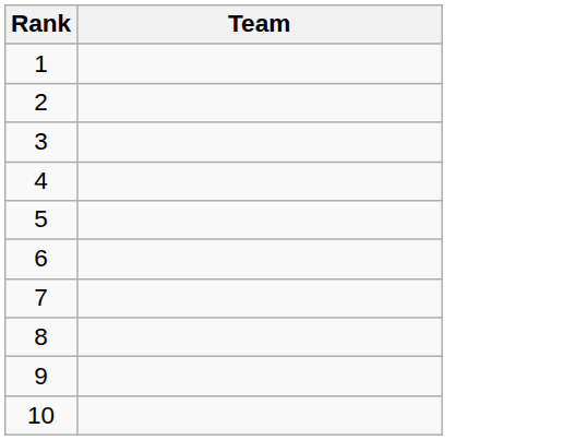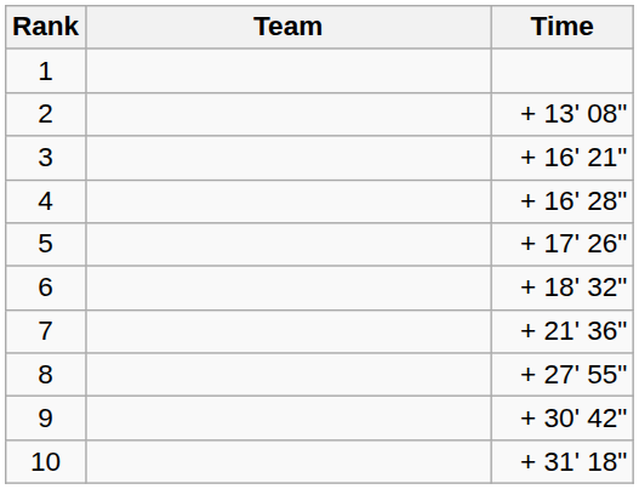+ column: Time | + 13' 08" | + 16' 21" | + 16' 28" | + 17' 26" | + 18' 32" | + 21' 36" | + 27' 55" | + 30' 42" | + 31' 18"
